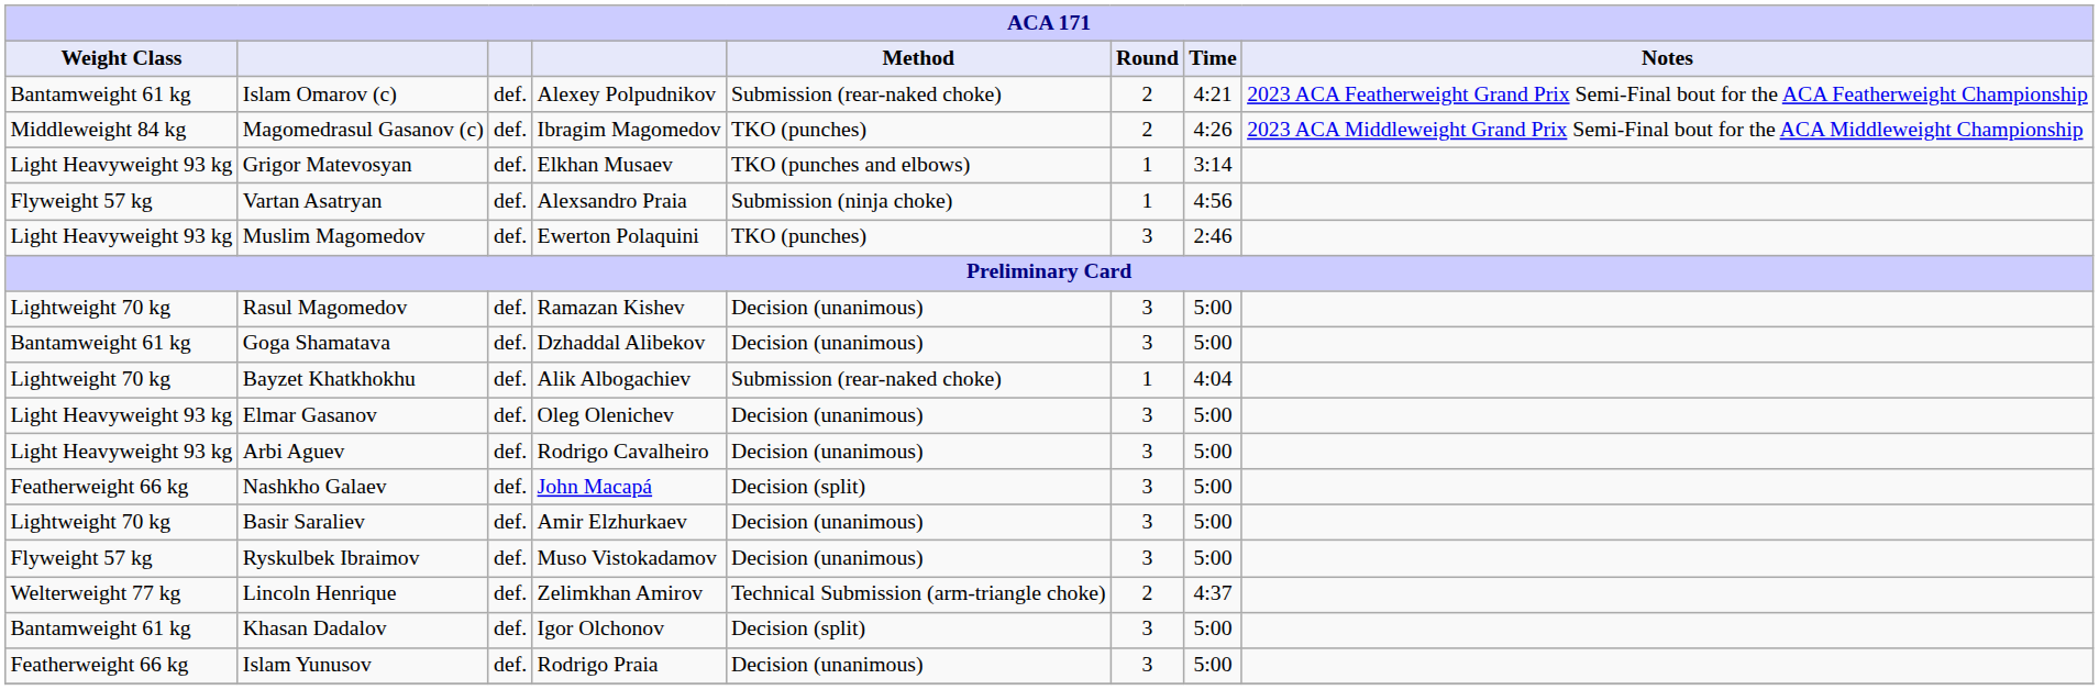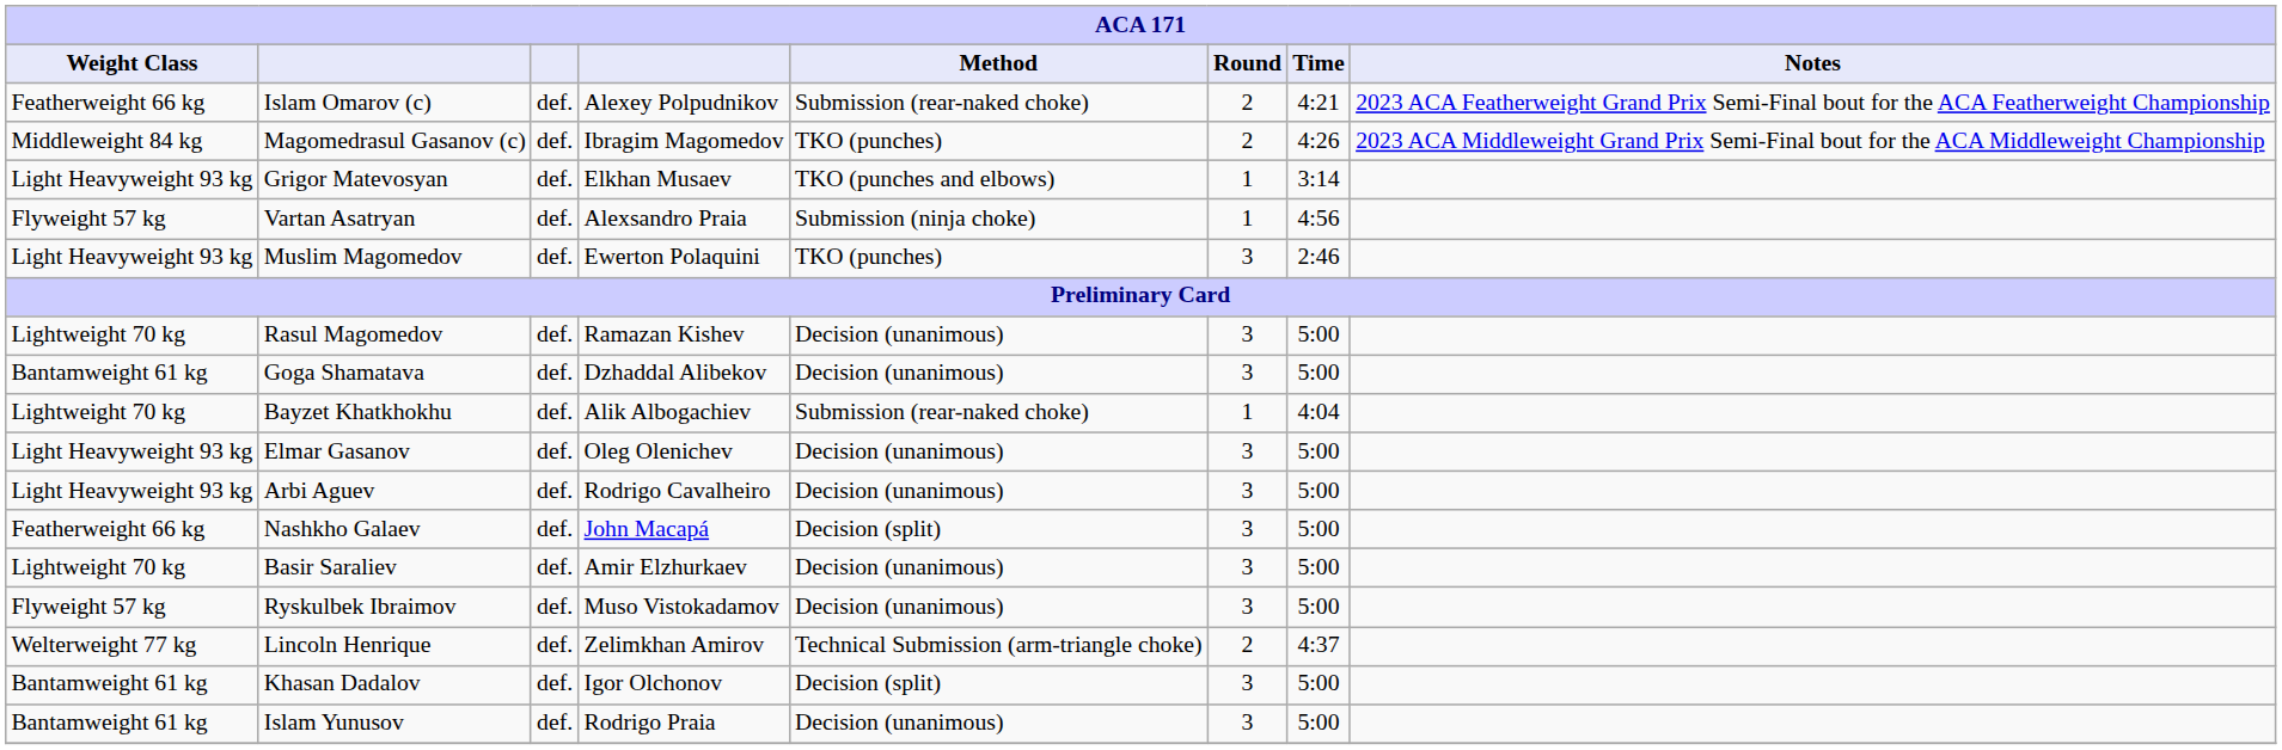Islam Omarov (c) | Weight Class: Bantamweight 61 kg -> Featherweight 66 kg
Islam Yunusov | Weight Class: Featherweight 66 kg -> Bantamweight 61 kg
